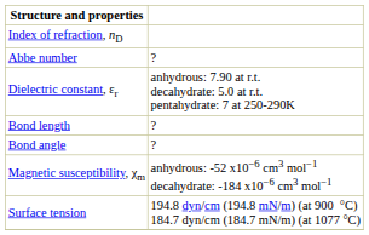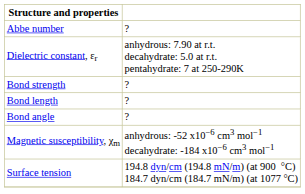- row: Index of refraction, nD
+ row: Bond strength | ?
